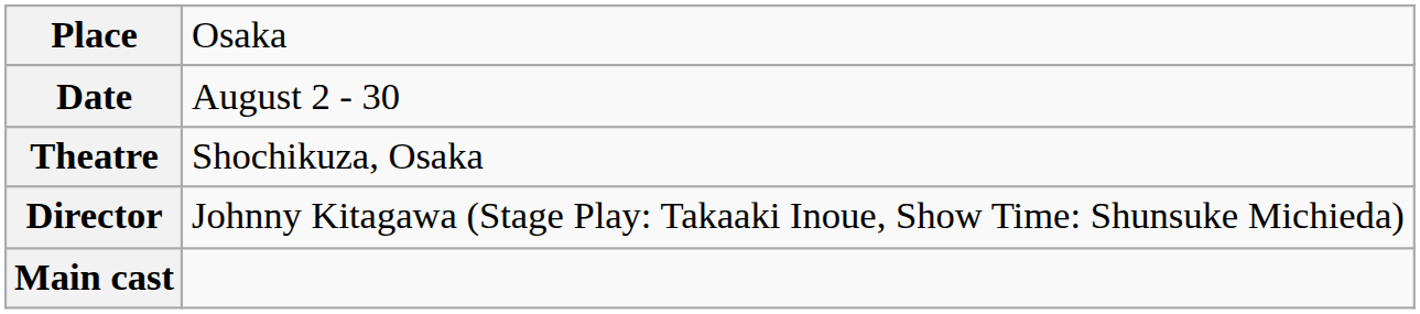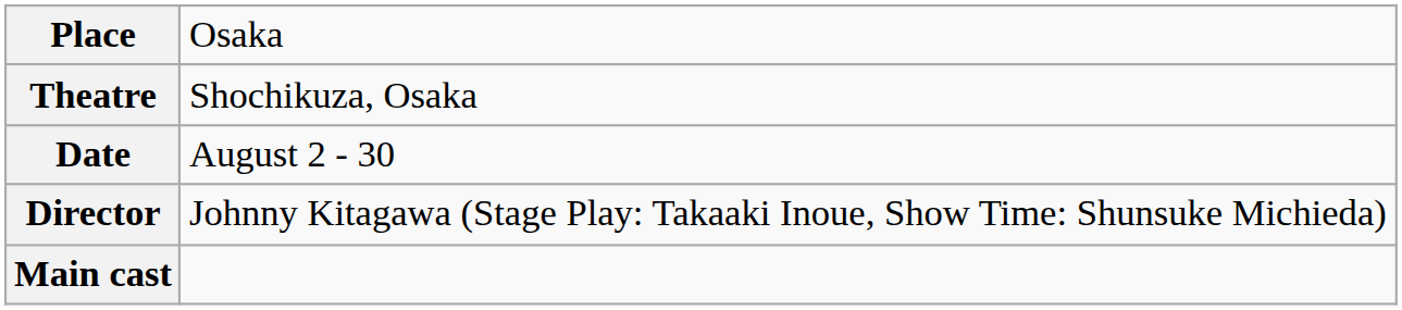rows swapped: Date <-> Theatre
